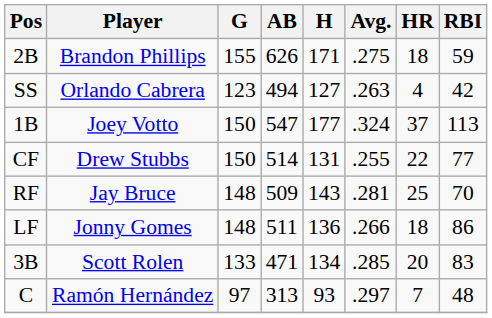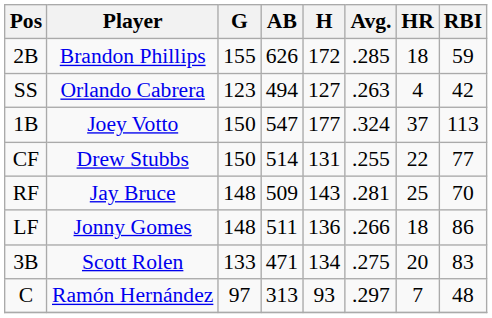2B | H: 171 -> 172
2B | Avg.: .275 -> .285
3B | Avg.: .285 -> .275
